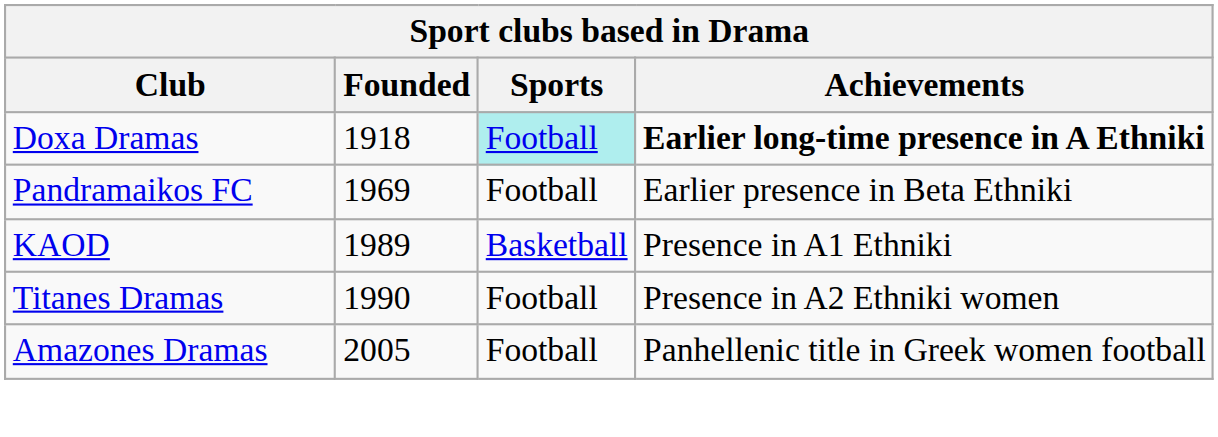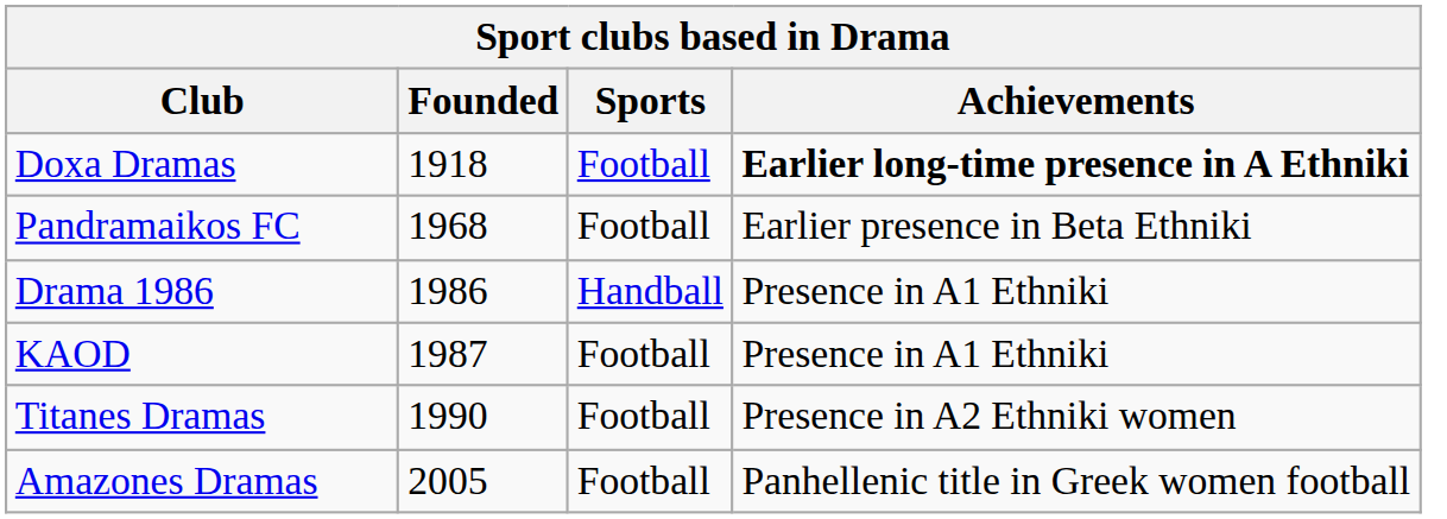Doxa Dramas | Sports: paleturquoise background -> no background
Pandramaikos FC | Founded: 1969 -> 1968
+ row: Drama 1986 | 1986 | Handball | Presence in A1 Ethniki
KAOD | Founded: 1989 -> 1987
KAOD | Sports: Basketball -> Football
